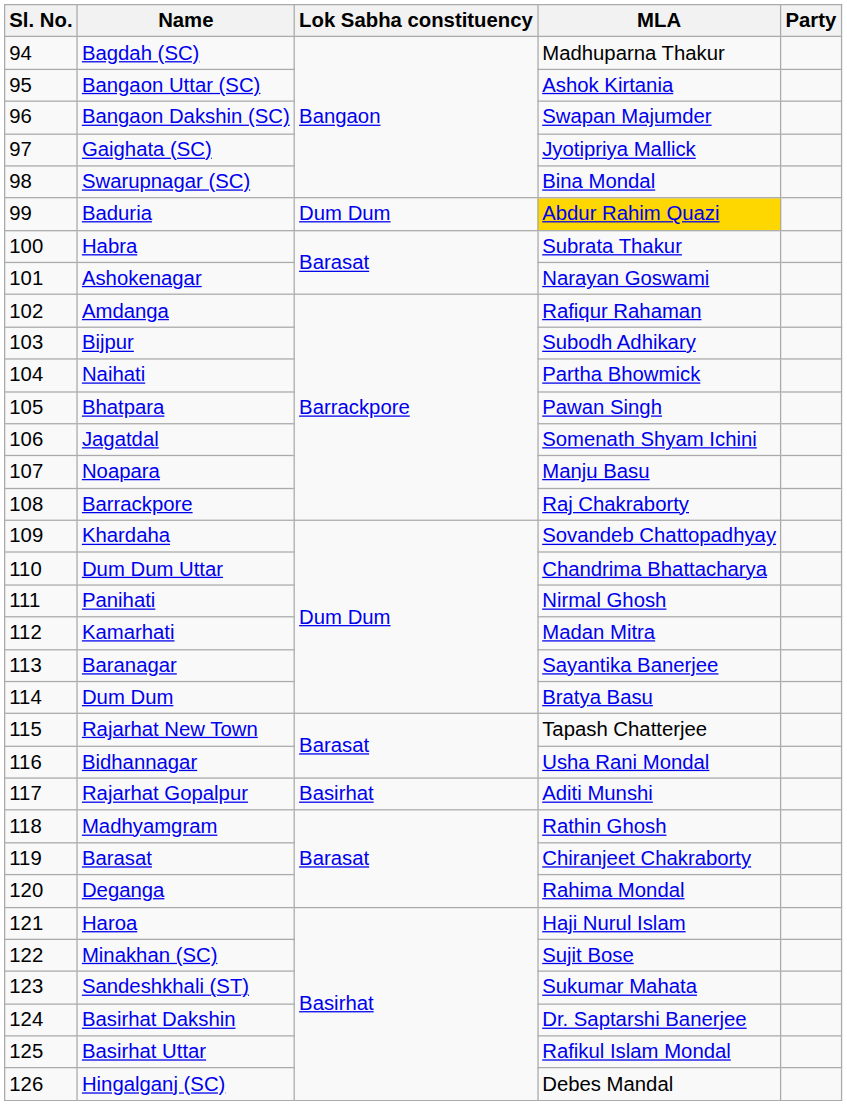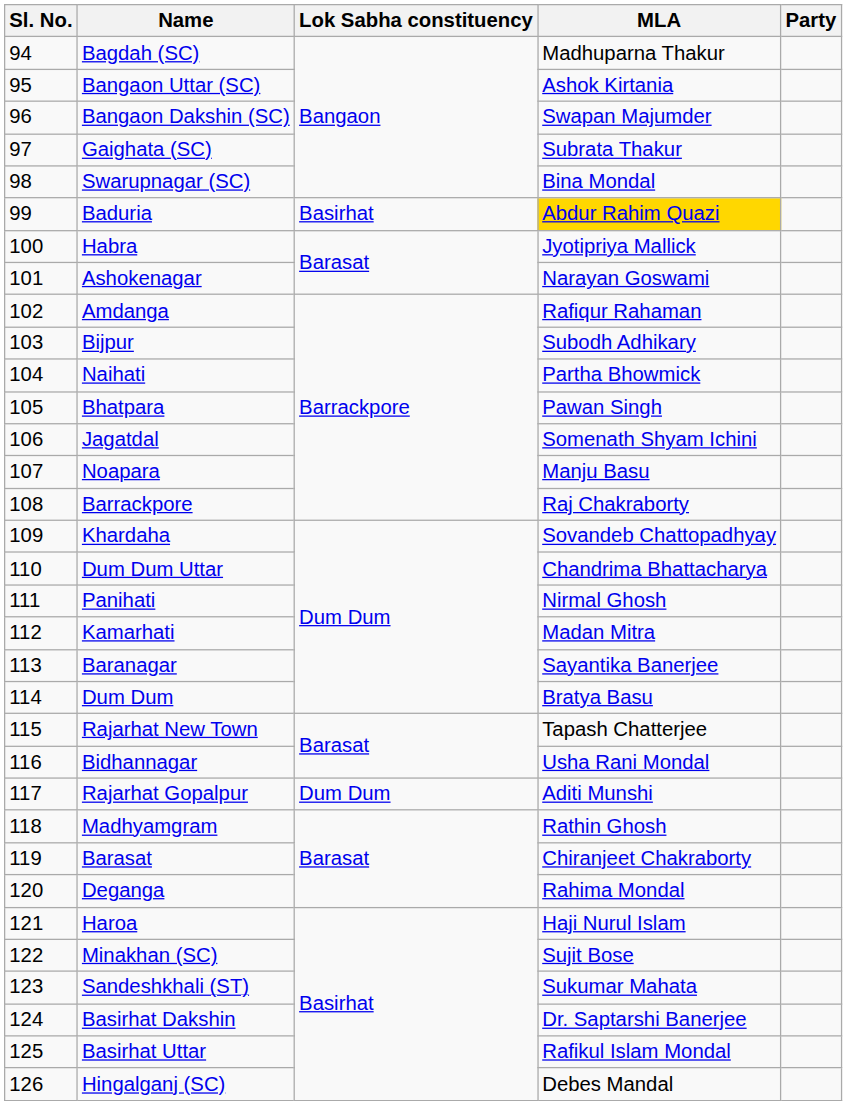Gaighata (SC) | MLA: Jyotipriya Mallick -> Subrata Thakur
Baduria | Lok Sabha constituency: Dum Dum -> Basirhat
Habra | MLA: Subrata Thakur -> Jyotipriya Mallick
Rajarhat Gopalpur | Lok Sabha constituency: Basirhat -> Dum Dum
